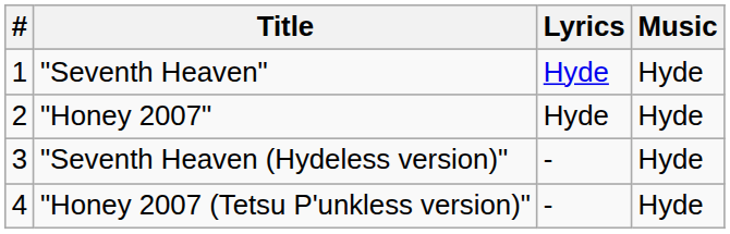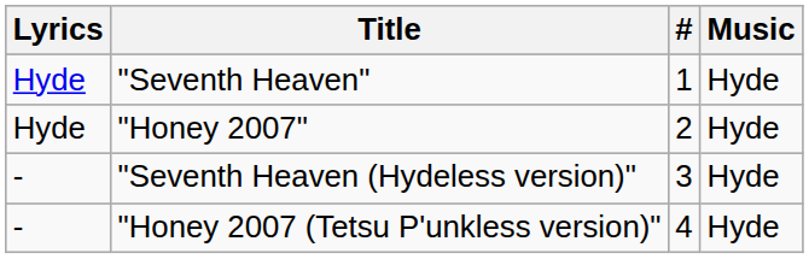columns swapped: # <-> Lyrics
